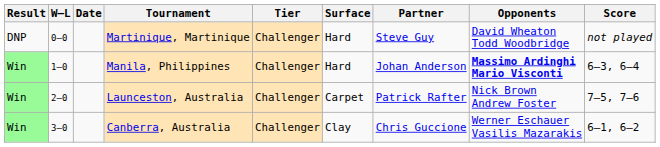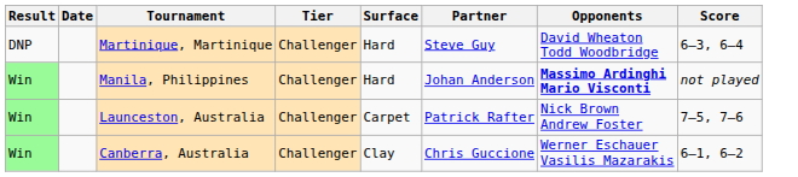- column: W–L | 0–0 | 1–0 | 2–0 | 3–0
Martinique, Martinique | Score: not played -> 6–3, 6–4
Manila, Philippines | Score: 6–3, 6–4 -> not played
